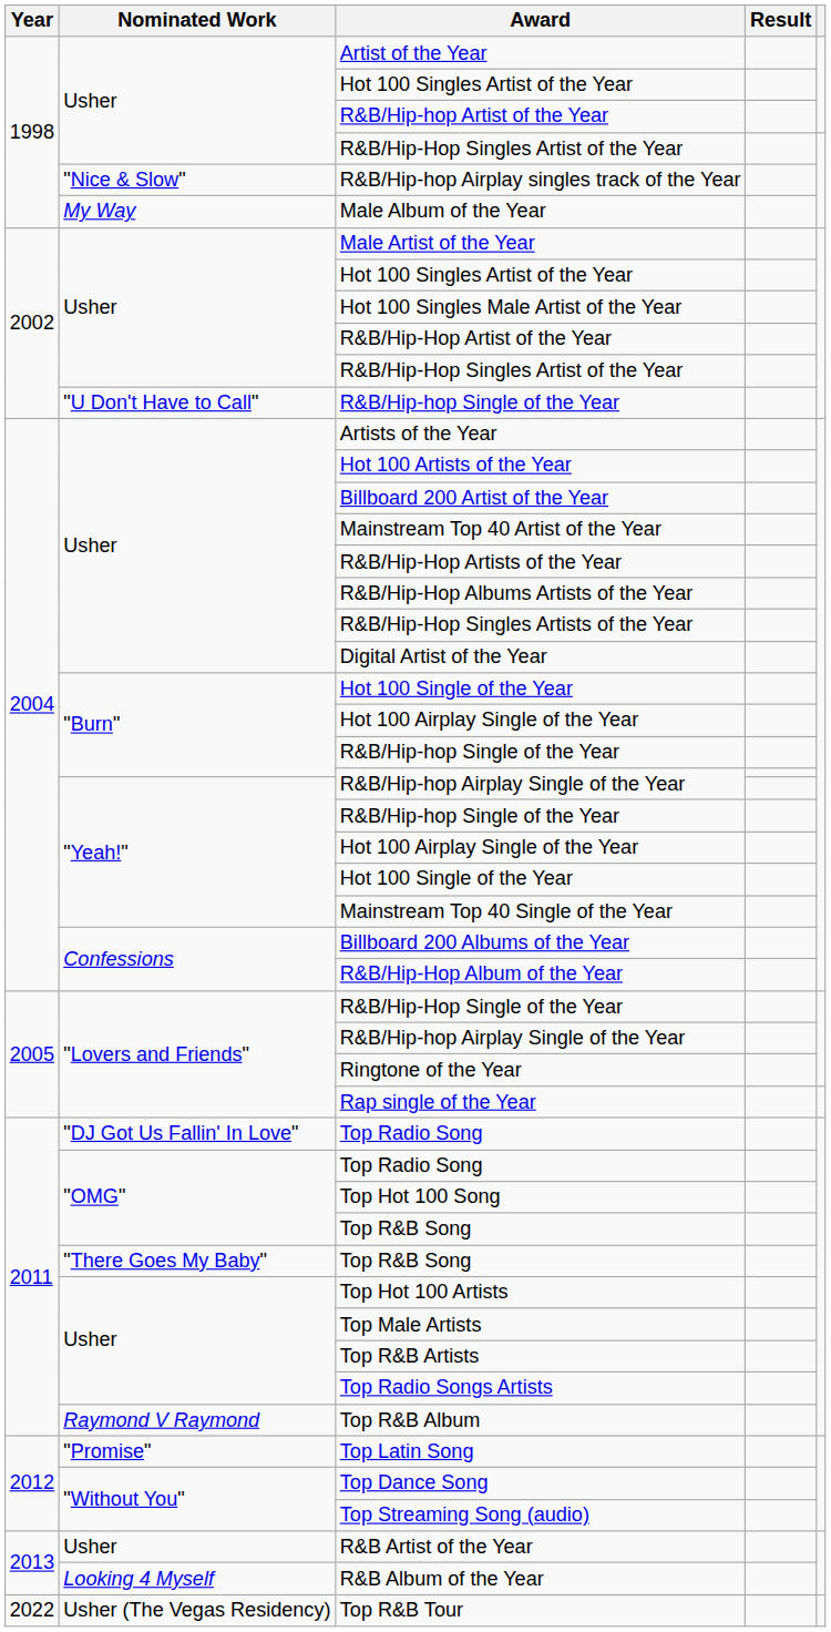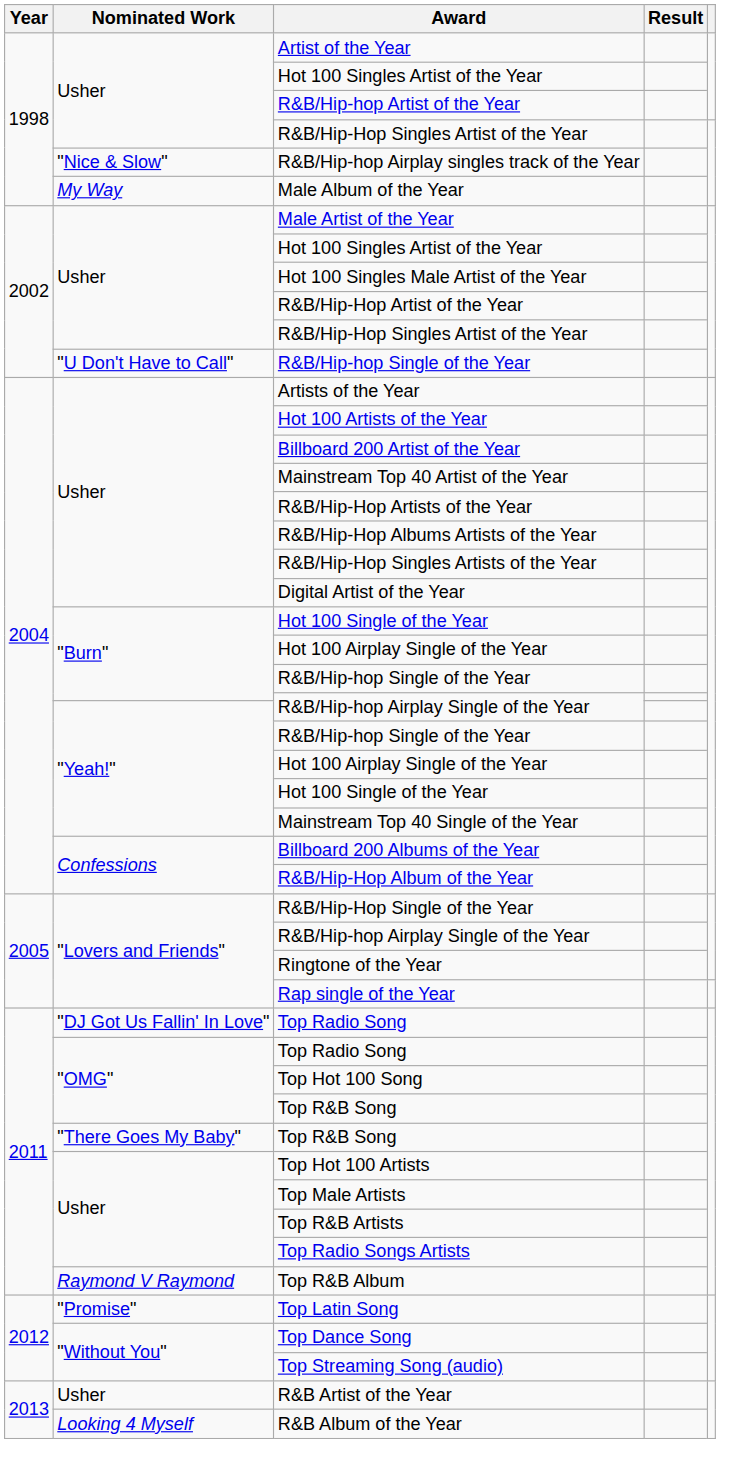- row: 2022 | Usher (The Vegas Residency) | Top R&B Tour
